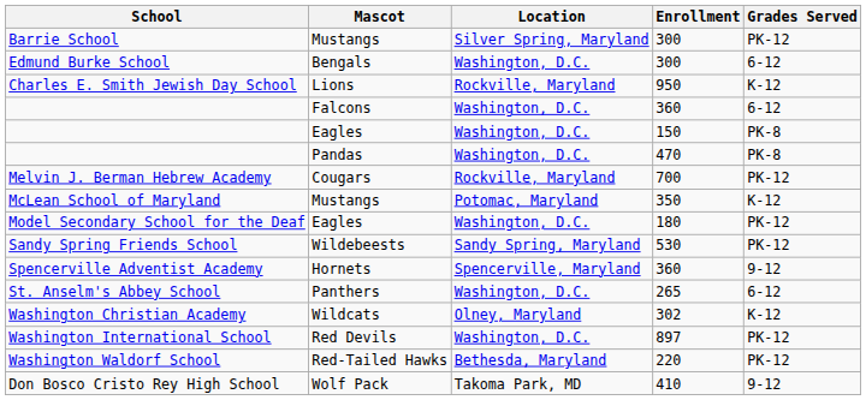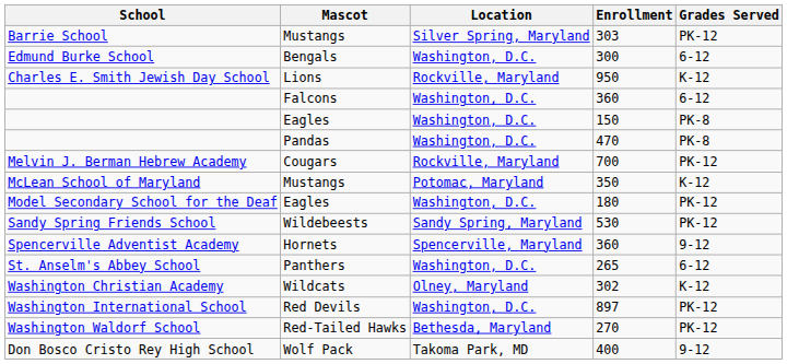Barrie School | Enrollment: 300 -> 303
Washington Waldorf School | Enrollment: 220 -> 270
Don Bosco Cristo Rey High School | Enrollment: 410 -> 400
